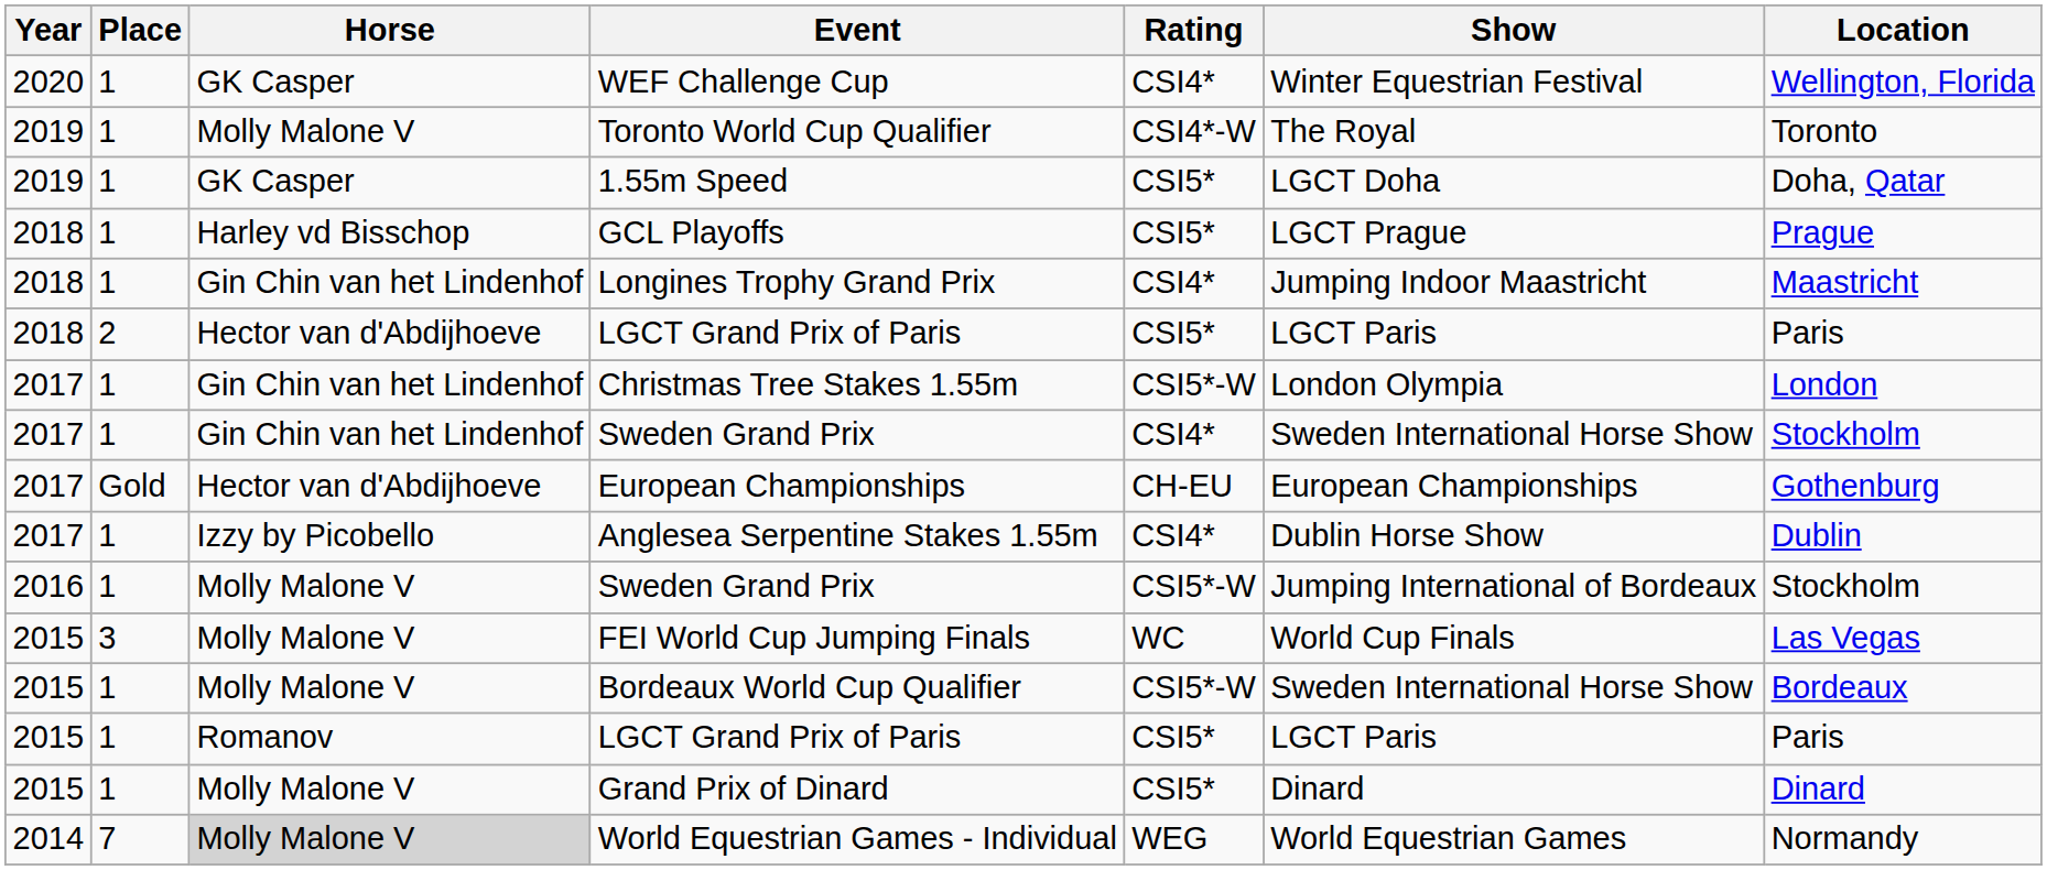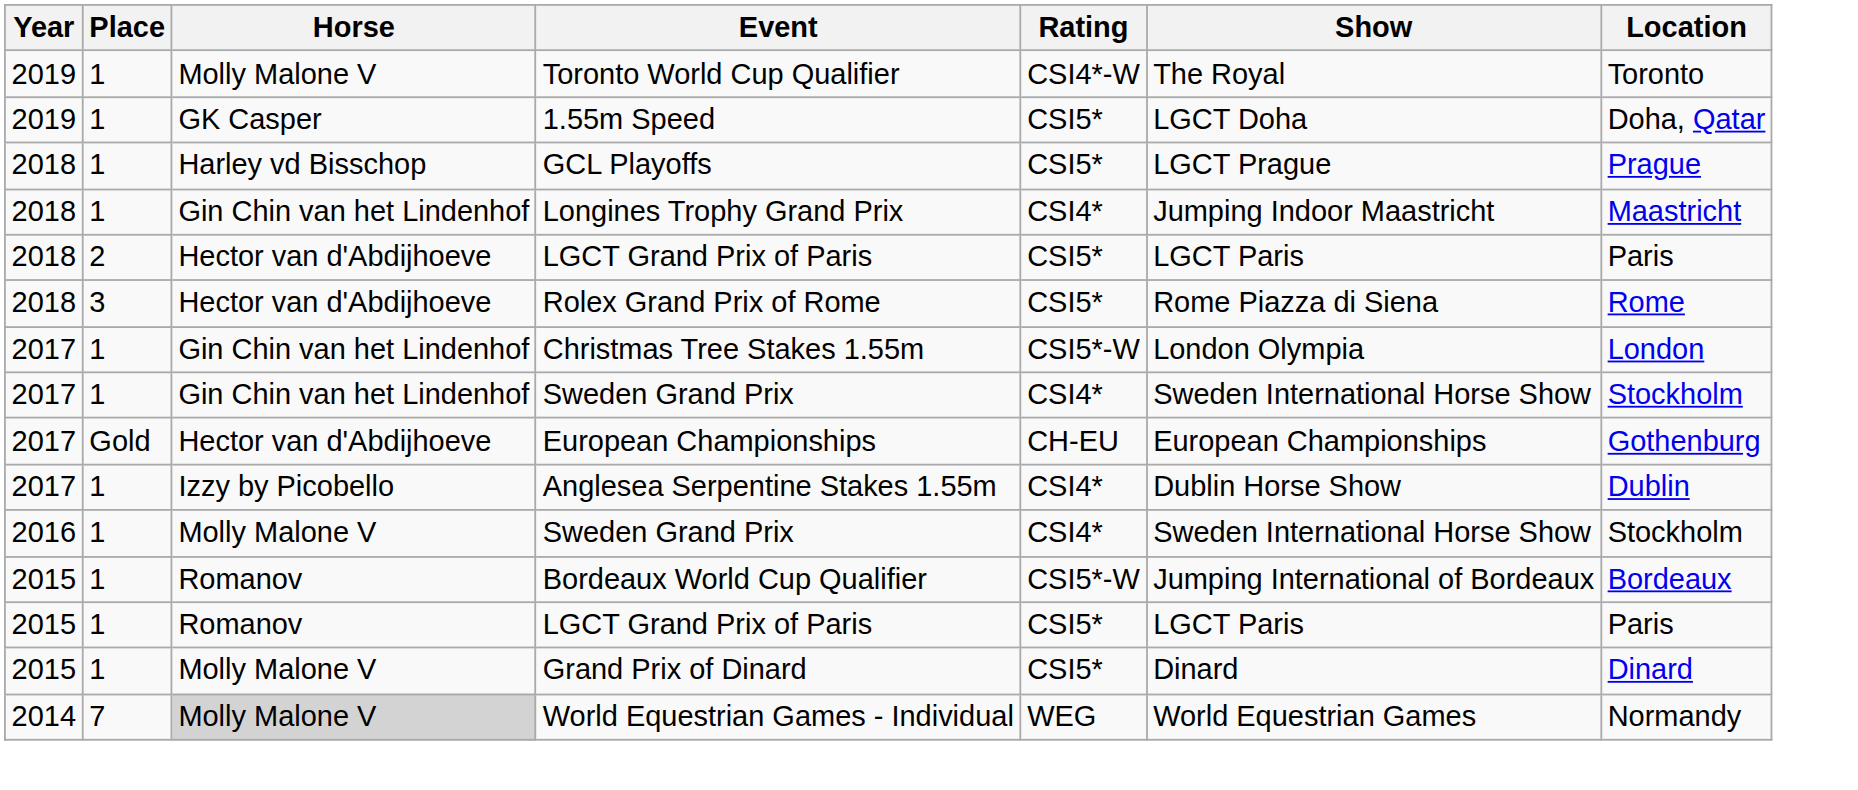- row: 2020 | 1 | GK Casper | WEF Challenge Cup | CSI4* | Winter Equestrian Festival | Wellington, Florida
+ row: 2018 | 3 | Hector van d'Abdijhoeve | Rolex Grand Prix of Rome | CSI5* | Rome Piazza di Siena | Rome
2016 / Sweden Grand Prix | Rating: CSI5*-W -> CSI4*
2016 / Sweden Grand Prix | Show: Jumping International of Bordeaux -> Sweden International Horse Show
- row: 2015 | 3 | Molly Malone V | FEI World Cup Jumping Finals | WC | World Cup Finals | Las Vegas
Bordeaux World Cup Qualifier | Horse: Molly Malone V -> Romanov
Bordeaux World Cup Qualifier | Show: Sweden International Horse Show -> Jumping International of Bordeaux
